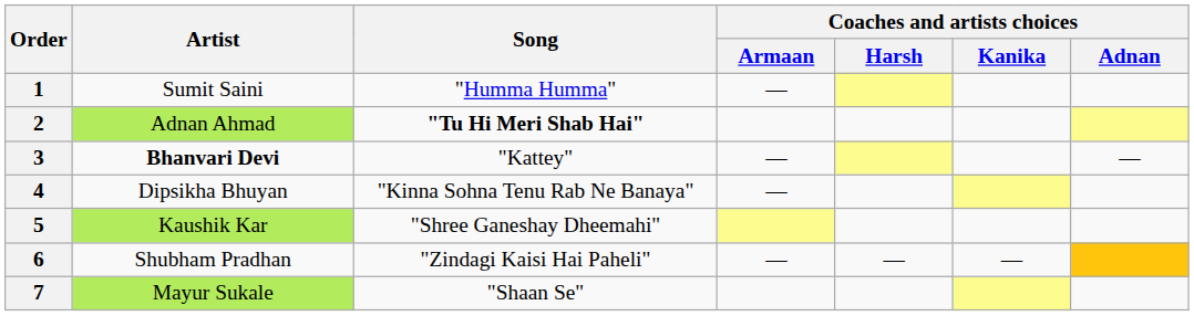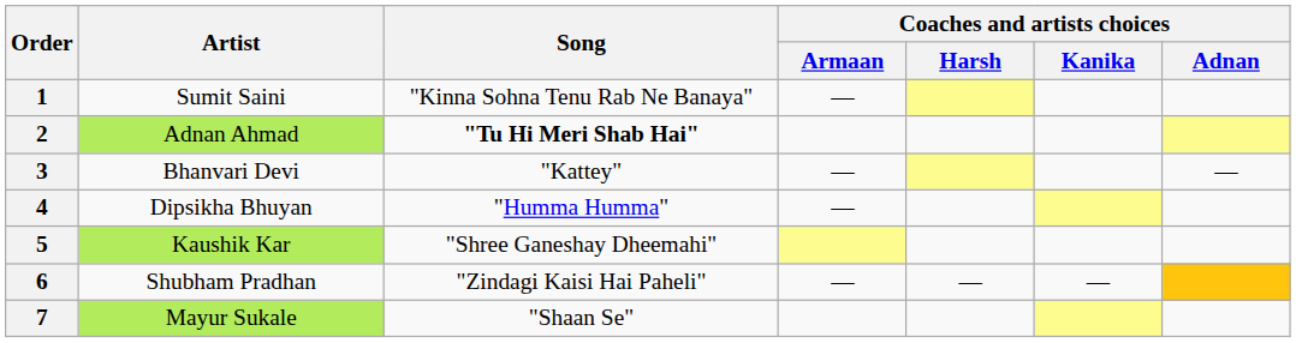1 | Song: "Humma Humma" -> "Kinna Sohna Tenu Rab Ne Banaya"
3 | Artist: bold -> normal
4 | Song: "Kinna Sohna Tenu Rab Ne Banaya" -> "Humma Humma"
